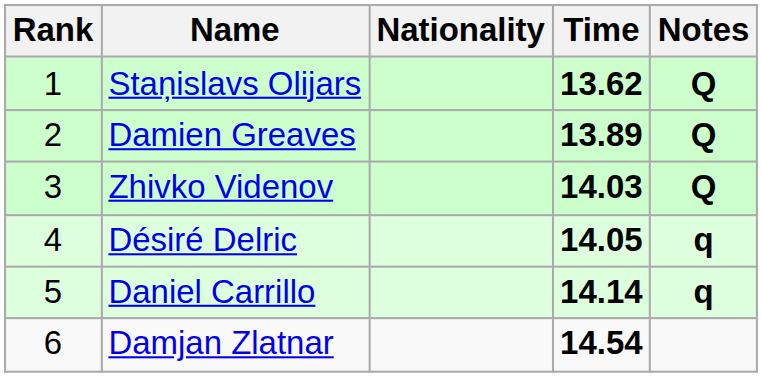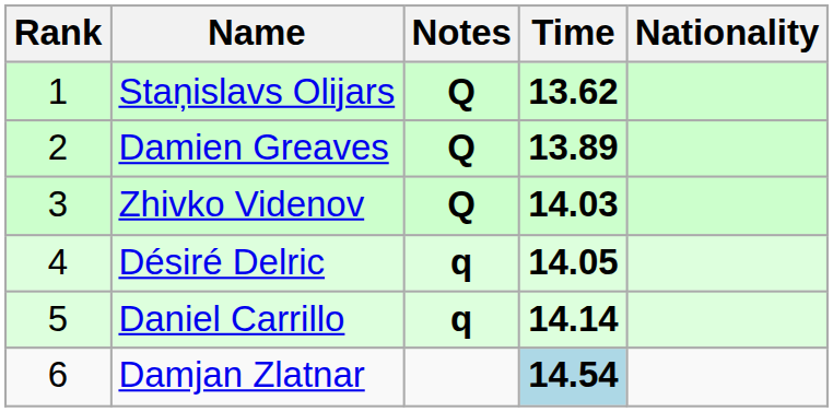columns swapped: Nationality <-> Notes
Damjan Zlatnar | Time: no background -> lightblue background
